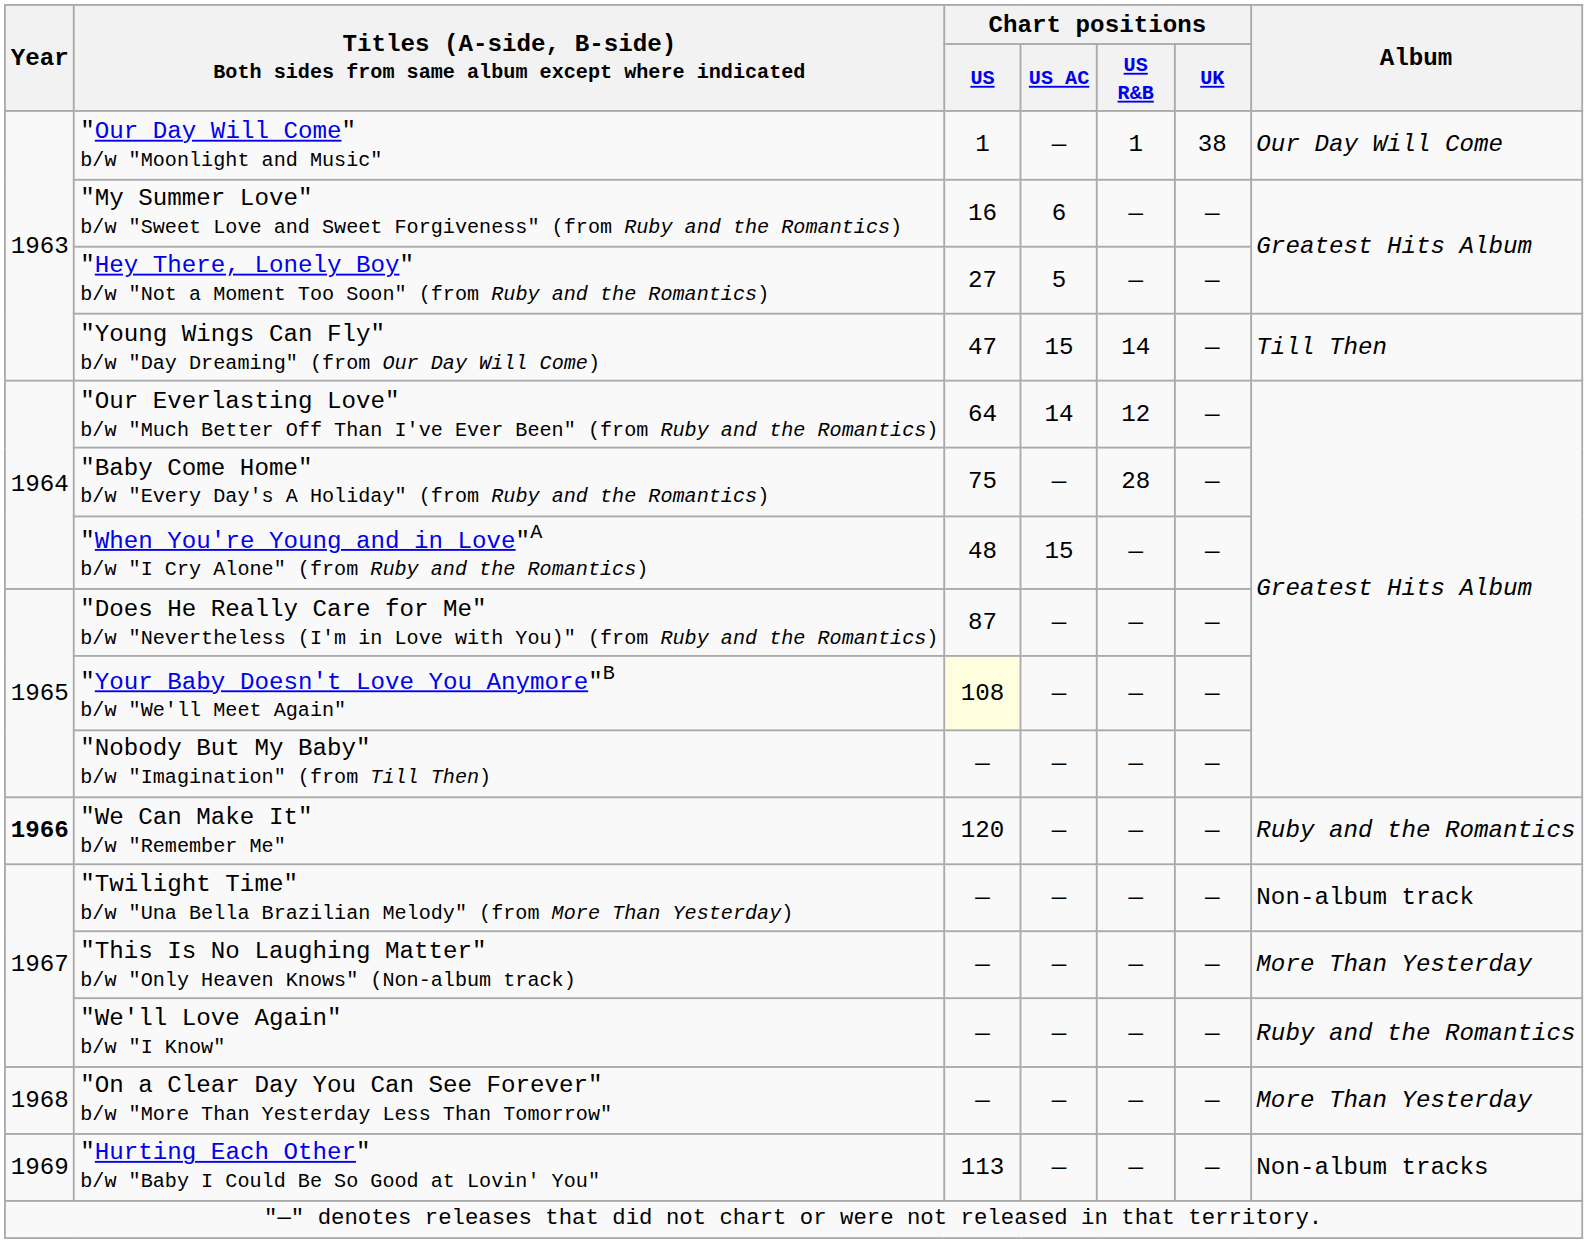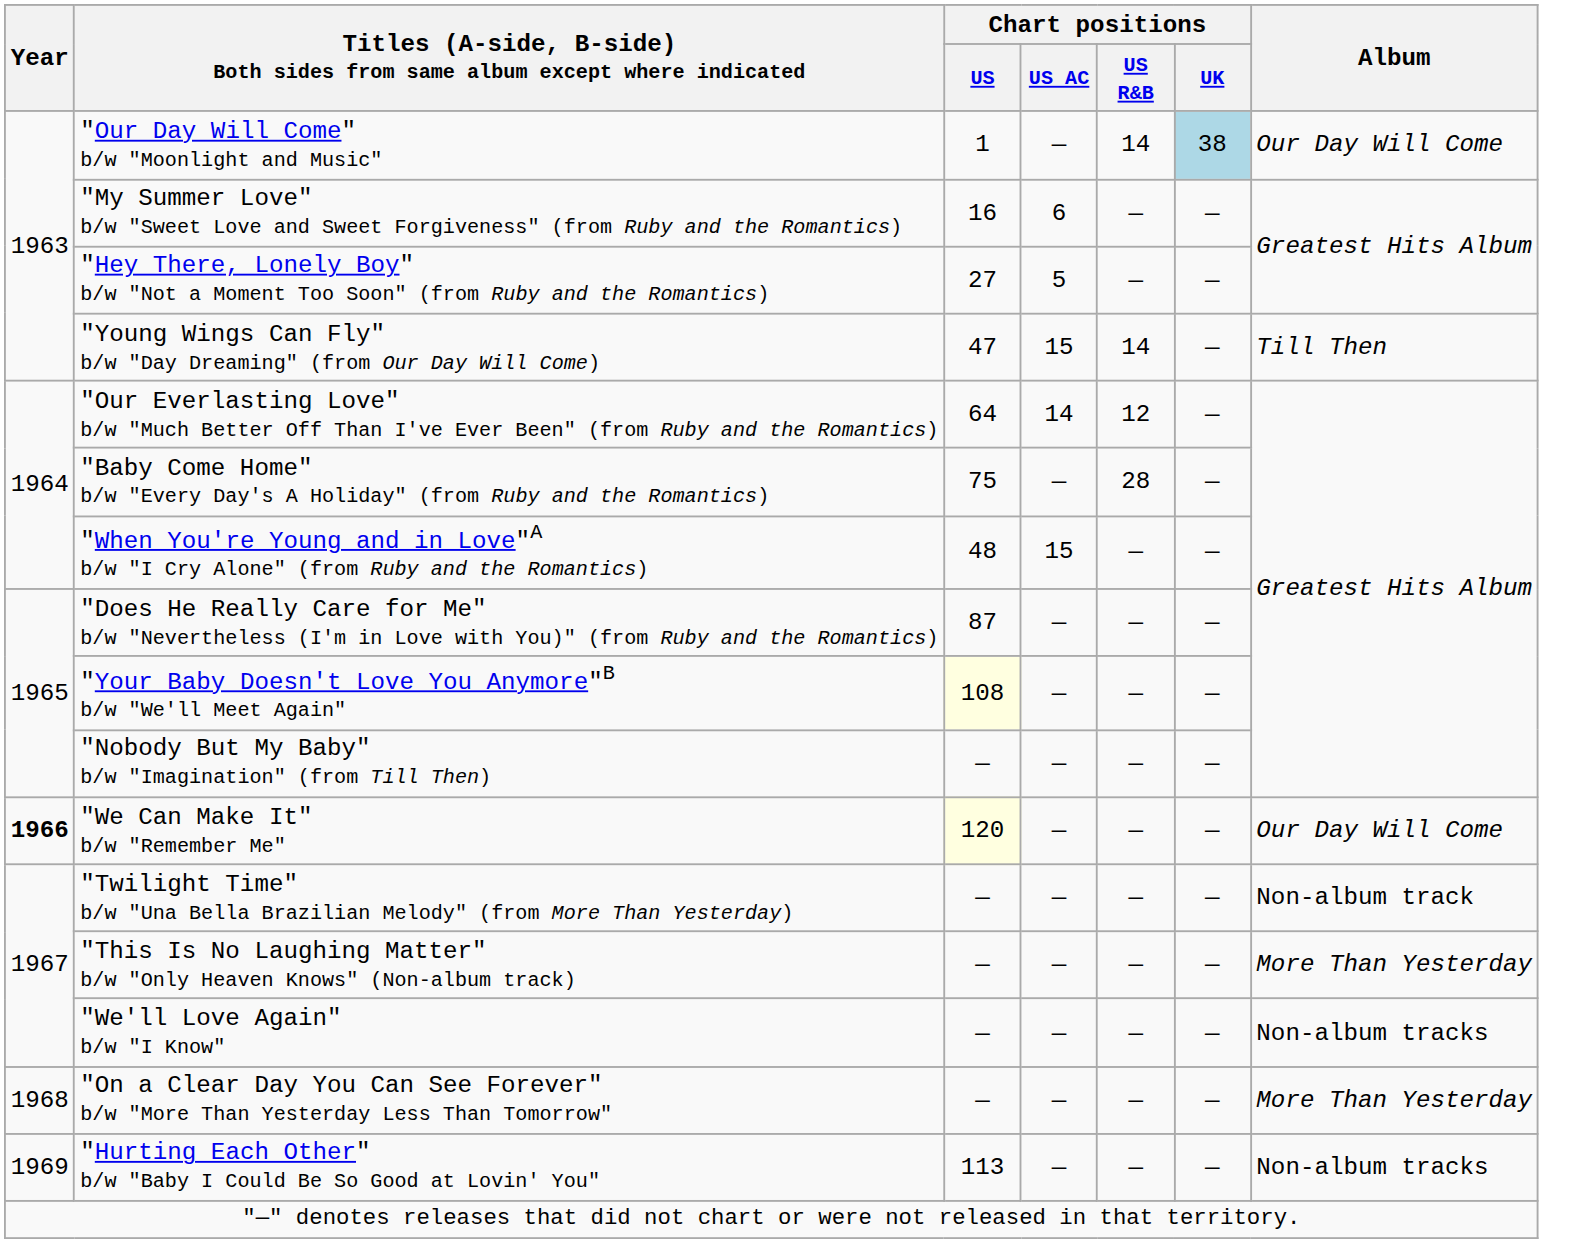"Our Day Will Come" b/w "Moonlight and Music" | Chart positions / US R&B: 1 -> 14
"Our Day Will Come" b/w "Moonlight and Music" | Chart positions / UK: no background -> lightblue background
"We Can Make It" b/w "Remember Me" | Chart positions / US: no background -> lightyellow background
"We Can Make It" b/w "Remember Me" | Album: Ruby and the Romantics -> Our Day Will Come
"We'll Love Again" b/w "I Know" | Album: Ruby and the Romantics -> Non-album tracks
